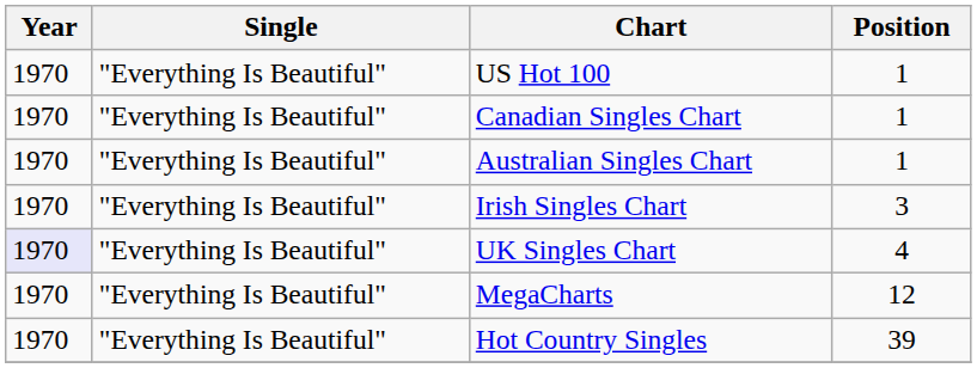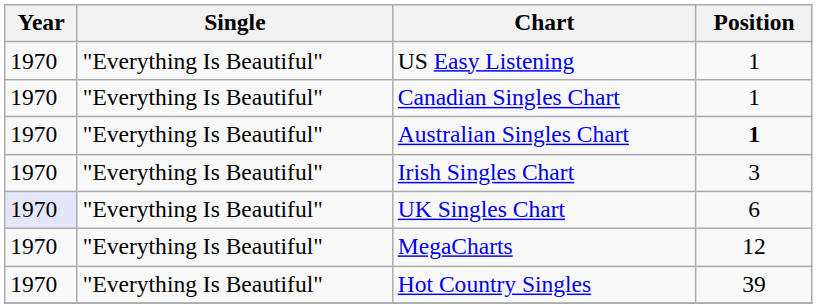- row: 1970 | "Everything Is Beautiful" | US Hot 100 | 1
+ row: 1970 | "Everything Is Beautiful" | US Easy Listening | 1
Australian Singles Chart | Position: normal -> bold
UK Singles Chart | Position: 4 -> 6
